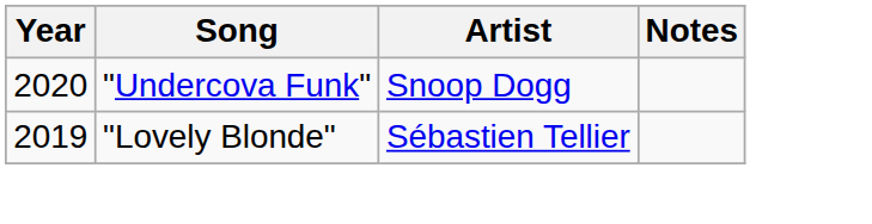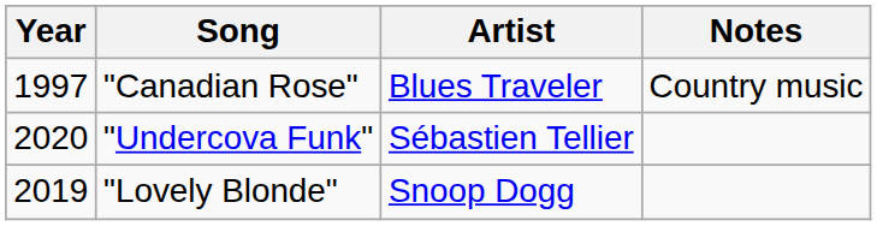+ row: 1997 | "Canadian Rose" | Blues Traveler | Country music
"Undercova Funk" | Artist: Snoop Dogg -> Sébastien Tellier
"Lovely Blonde" | Artist: Sébastien Tellier -> Snoop Dogg
